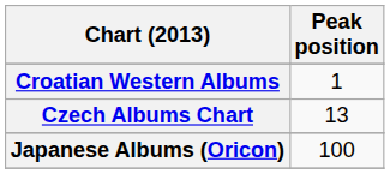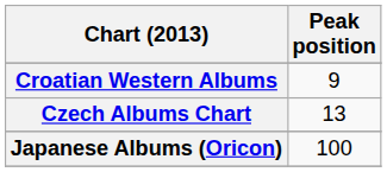Croatian Western Albums | Peak position: 1 -> 9
